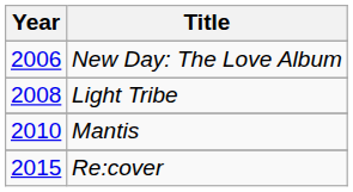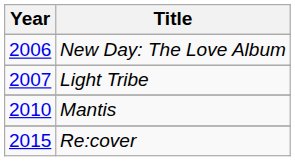Light Tribe | Year: 2008 -> 2007
